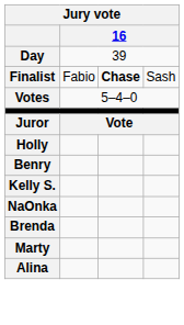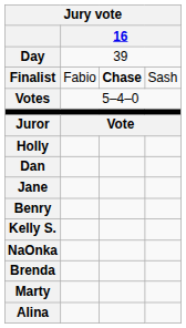+ row: Dan
+ row: Jane
